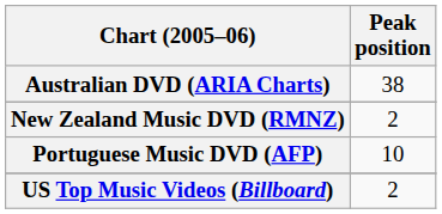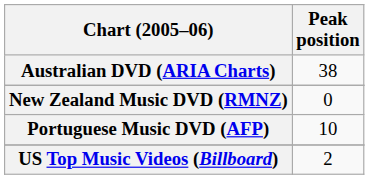New Zealand Music DVD (RMNZ) | Peak position: 2 -> 0
